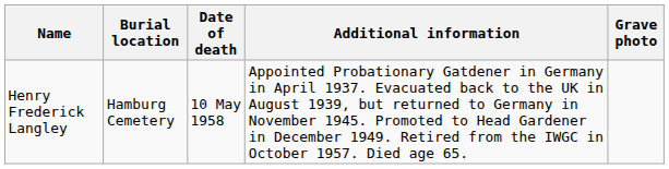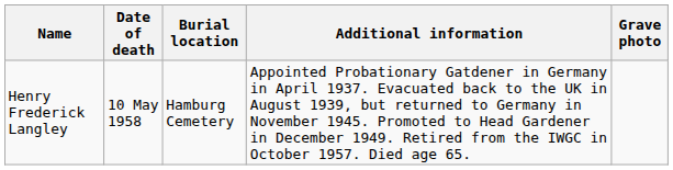columns swapped: Date of death <-> Burial location
